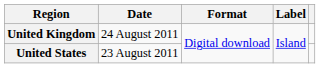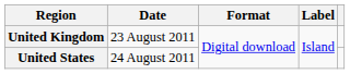United Kingdom | Date: 24 August 2011 -> 23 August 2011
United States | Date: 23 August 2011 -> 24 August 2011
